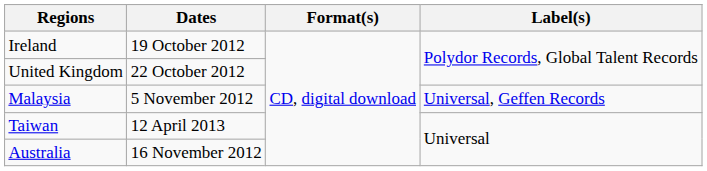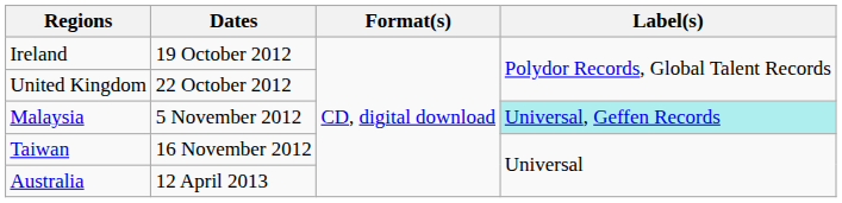Malaysia | Label(s): no background -> paleturquoise background
Taiwan | Dates: 12 April 2013 -> 16 November 2012
Australia | Dates: 16 November 2012 -> 12 April 2013
